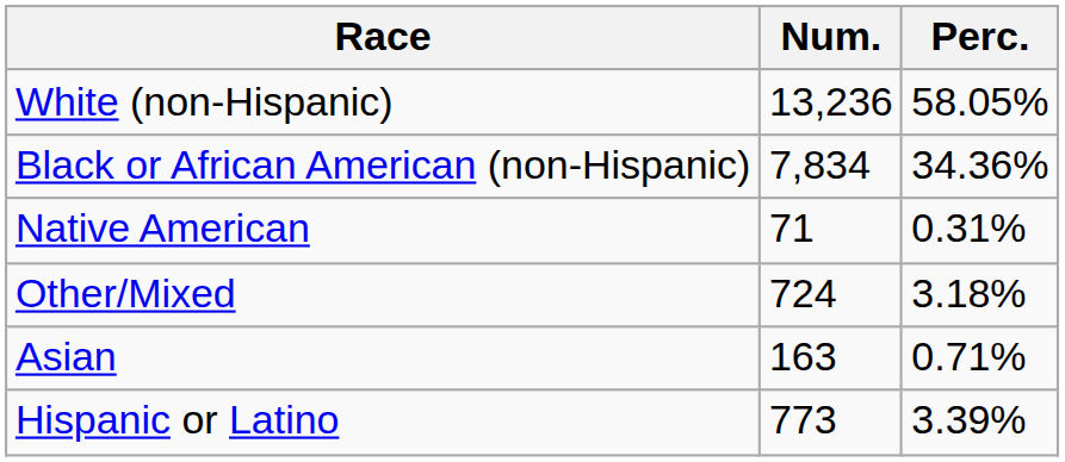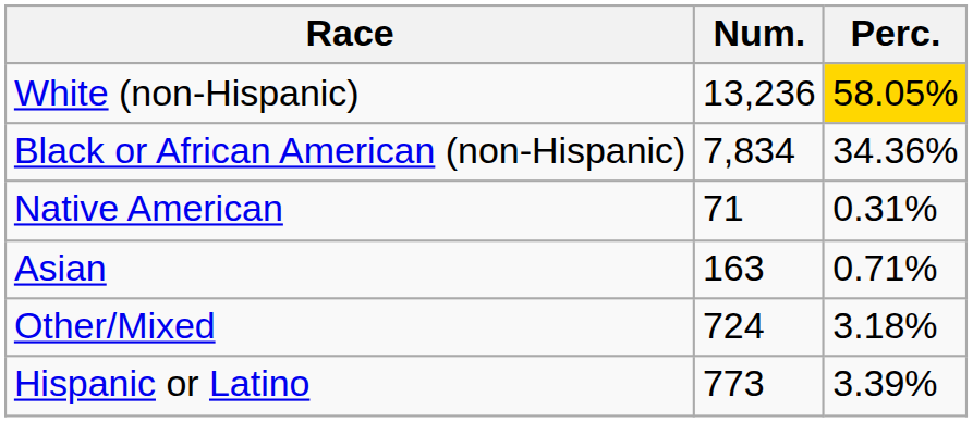White (non-Hispanic) | Perc.: no background -> gold background
rows swapped: Asian <-> Other/Mixed
